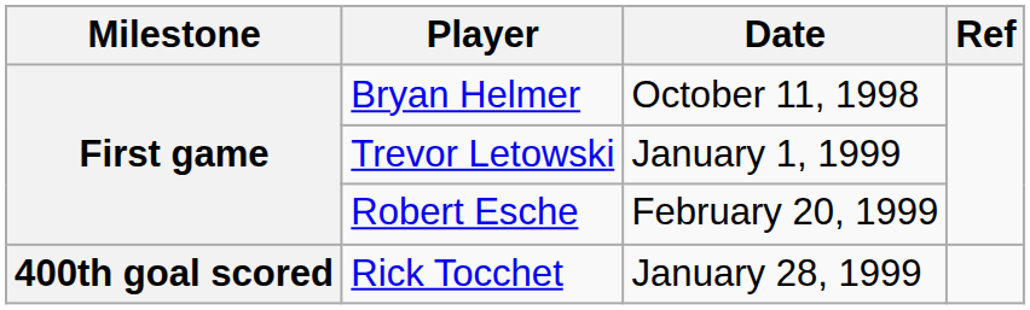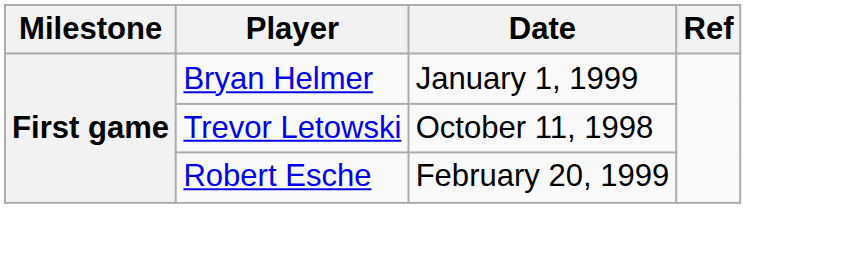Bryan Helmer | Date: October 11, 1998 -> January 1, 1999
Trevor Letowski | Date: January 1, 1999 -> October 11, 1998
- row: 400th goal scored | Rick Tocchet | January 28, 1999
